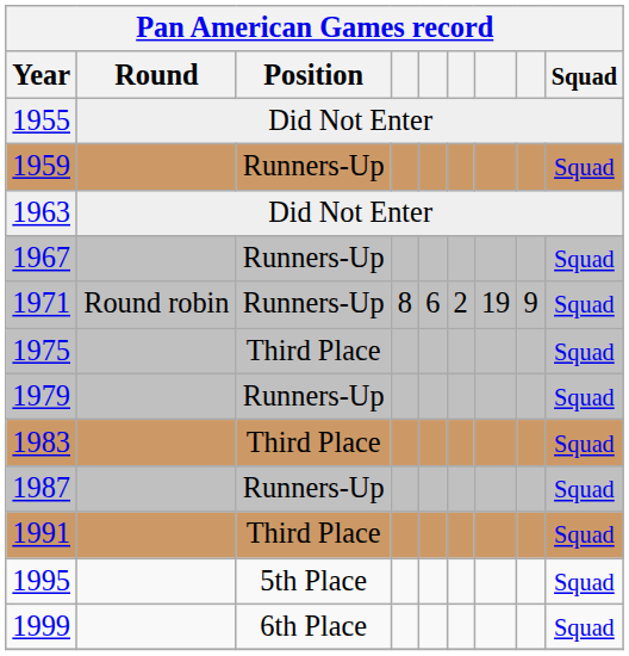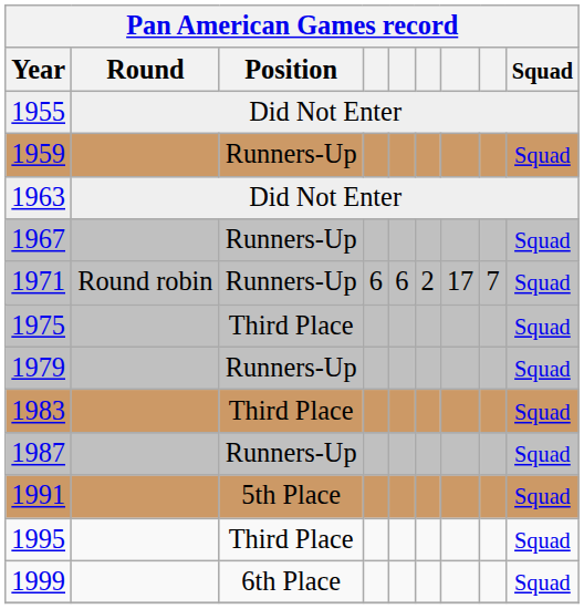1971 | column 4: 8 -> 6
1971 | column 7: 19 -> 17
1971 | column 8: 9 -> 7
1991 | Position: Third Place -> 5th Place
1995 | Position: 5th Place -> Third Place
